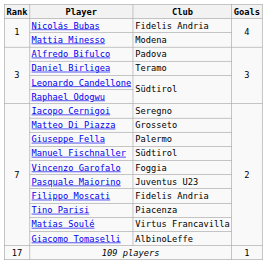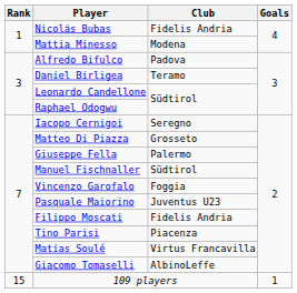109 players | Rank: 17 -> 15
